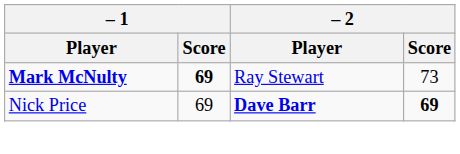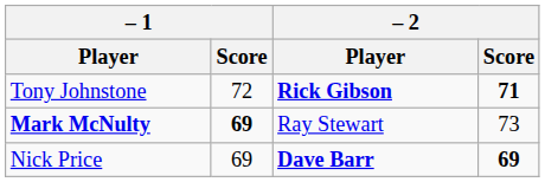+ row: Tony Johnstone | 72 | Rick Gibson | 71
